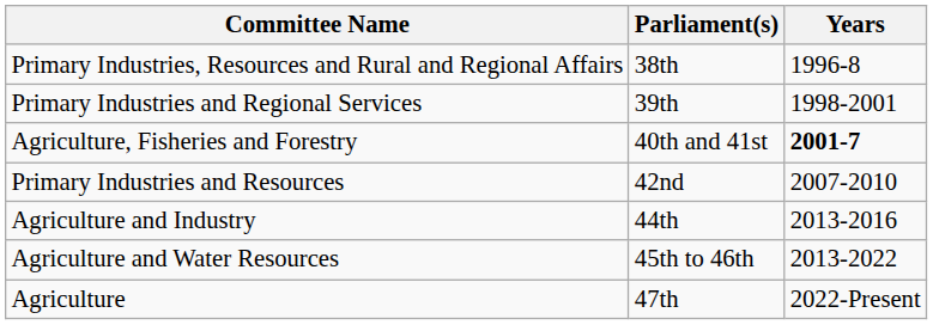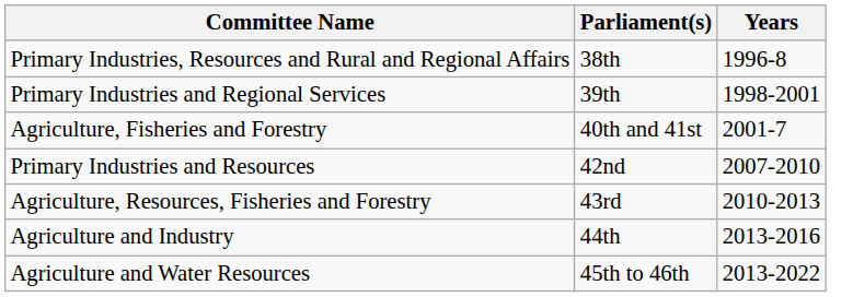Agriculture, Fisheries and Forestry | Years: bold -> normal
+ row: Agriculture, Resources, Fisheries and Forestry | 43rd | 2010-2013
- row: Agriculture | 47th | 2022-Present
